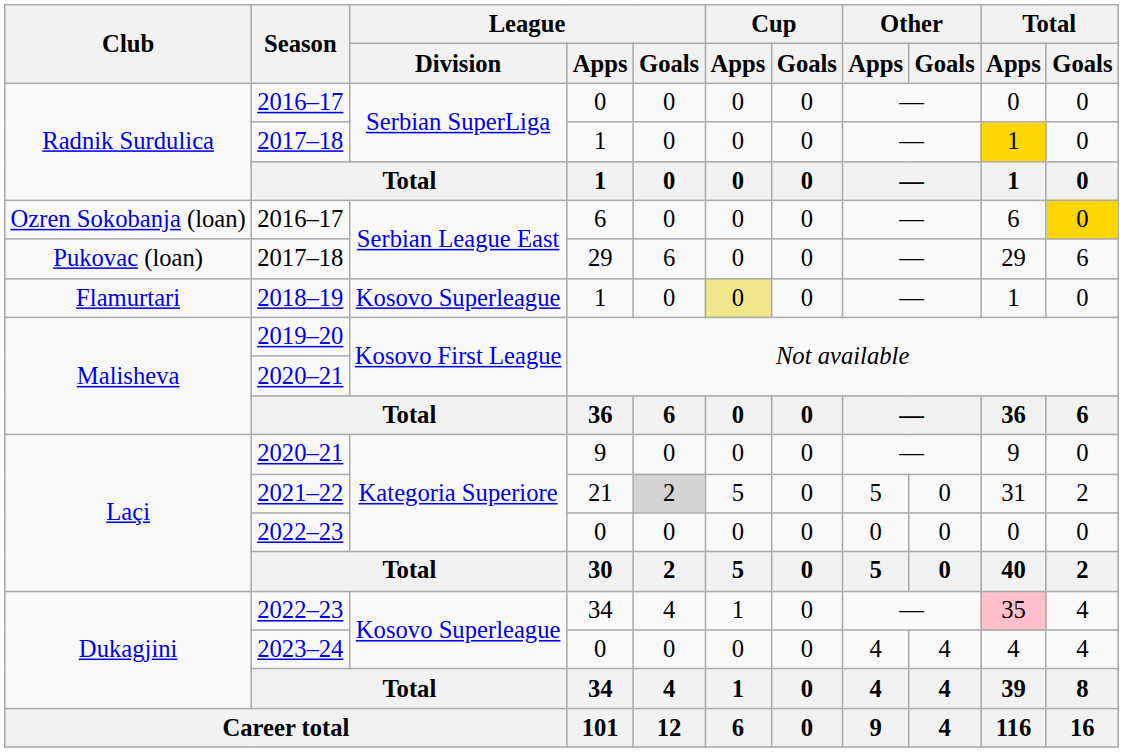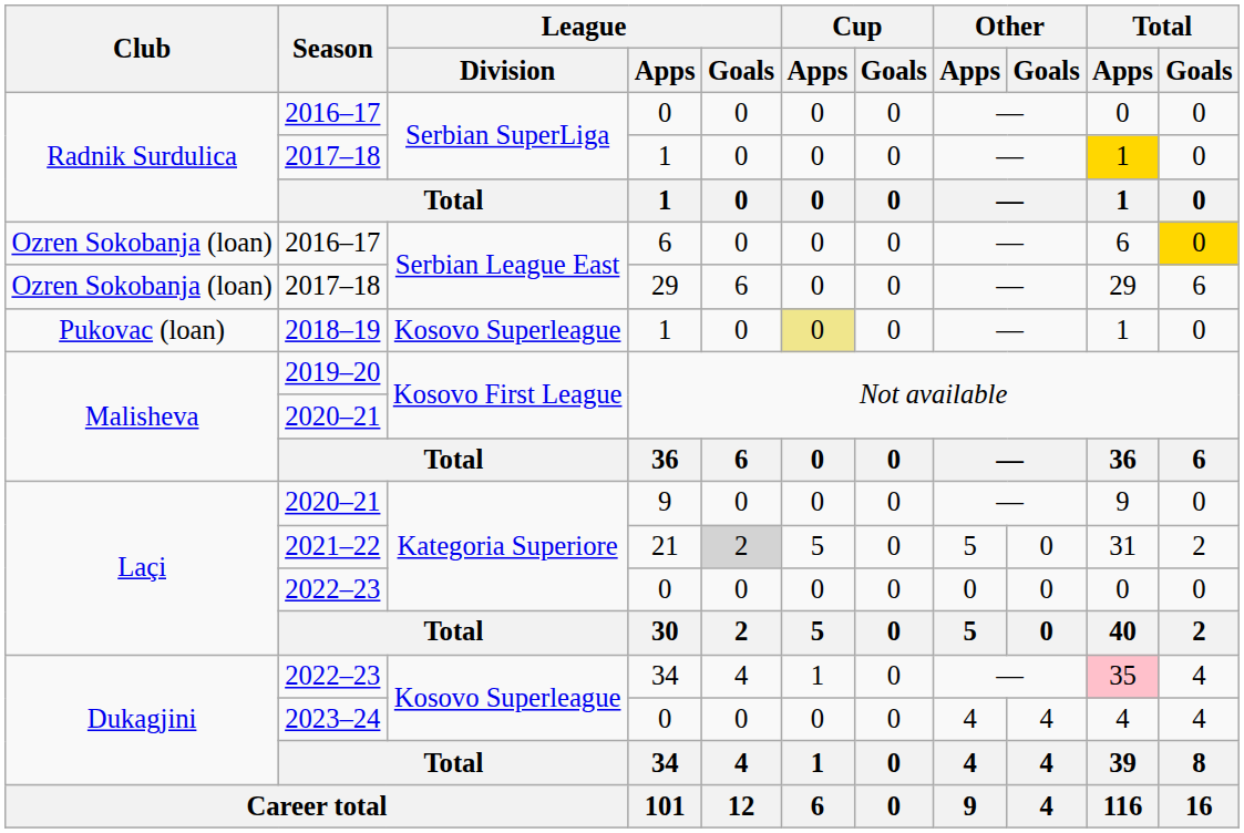2017–18 / 29 | Club: Pukovac (loan) -> Ozren Sokobanja (loan)
2018–19 | Club: Flamurtari -> Pukovac (loan)
